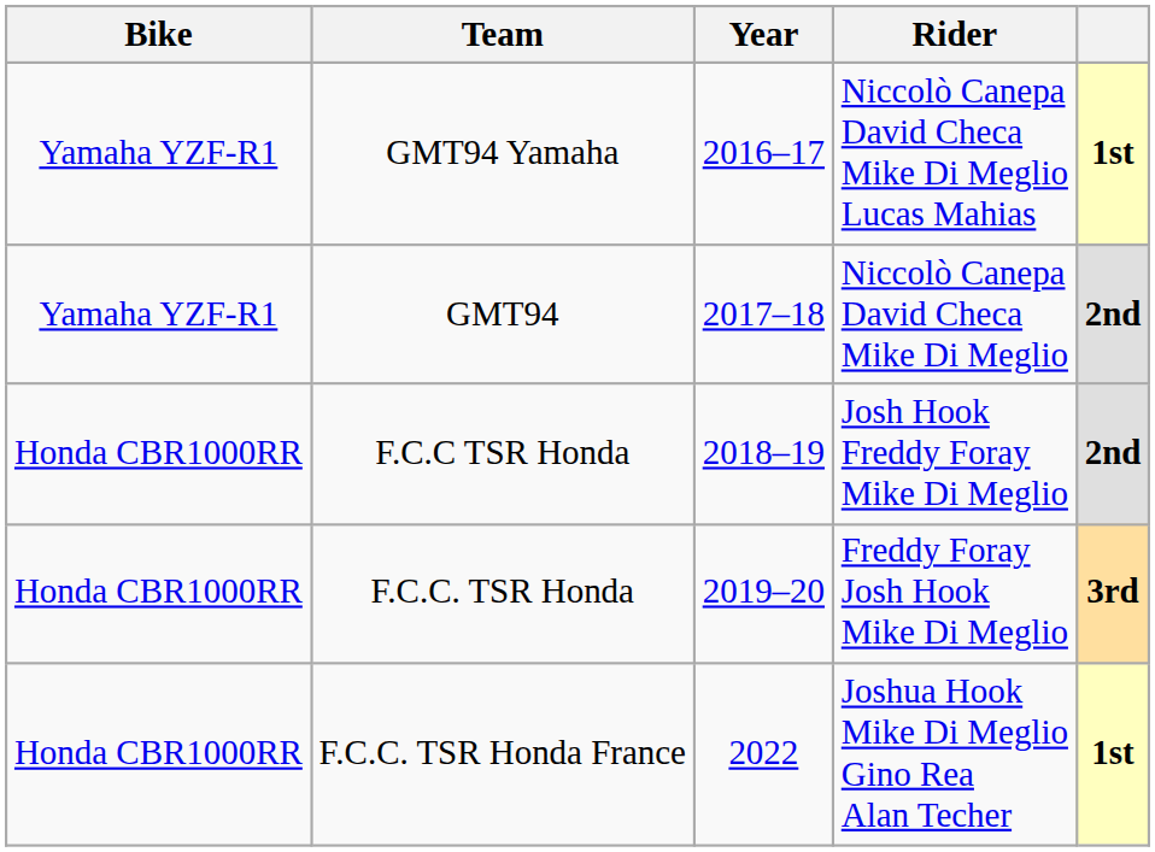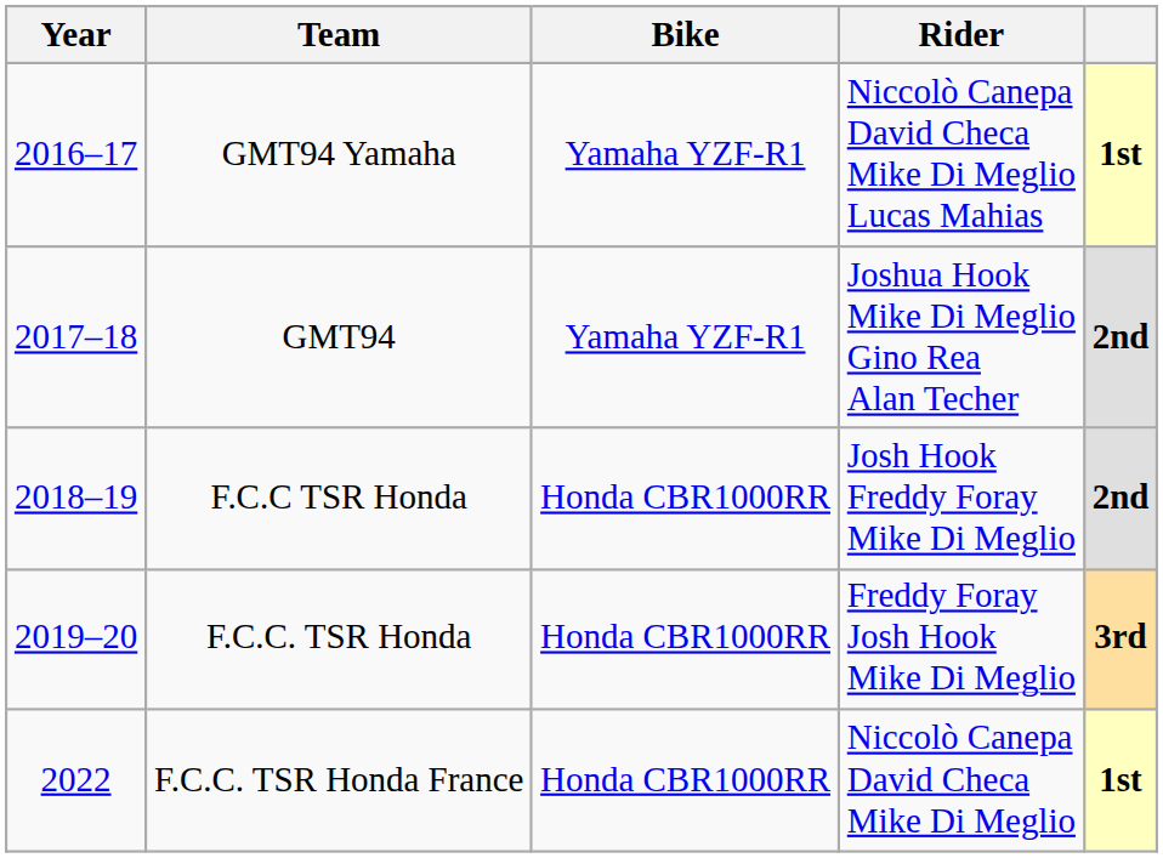columns swapped: Year <-> Bike
GMT94 | Rider: Niccolò Canepa David Checa Mike Di Meglio -> Joshua Hook Mike Di Meglio Gino Rea Alan Techer
F.C.C. TSR Honda France | Rider: Joshua Hook Mike Di Meglio Gino Rea Alan Techer -> Niccolò Canepa David Checa Mike Di Meglio
